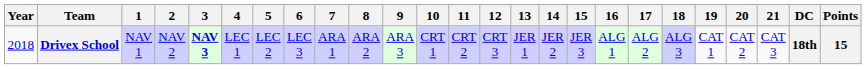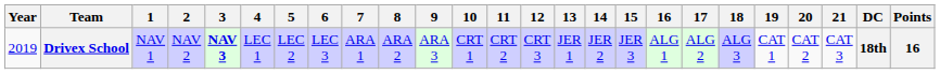Drivex School | Year: 2018 -> 2019
Drivex School | Points: 15 -> 16
